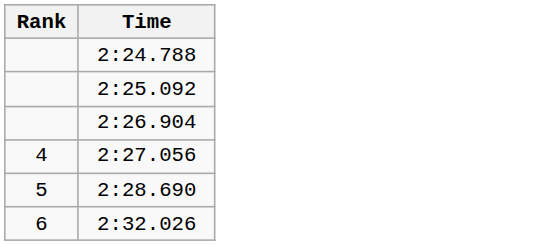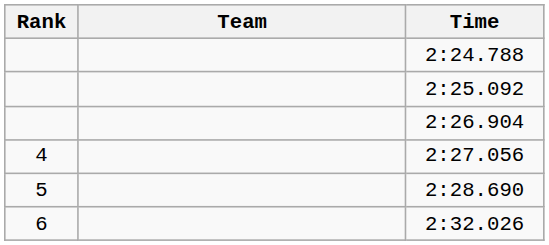+ column: Team
